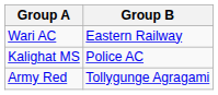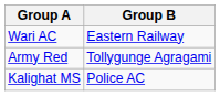rows swapped: Kalighat MS <-> Army Red
